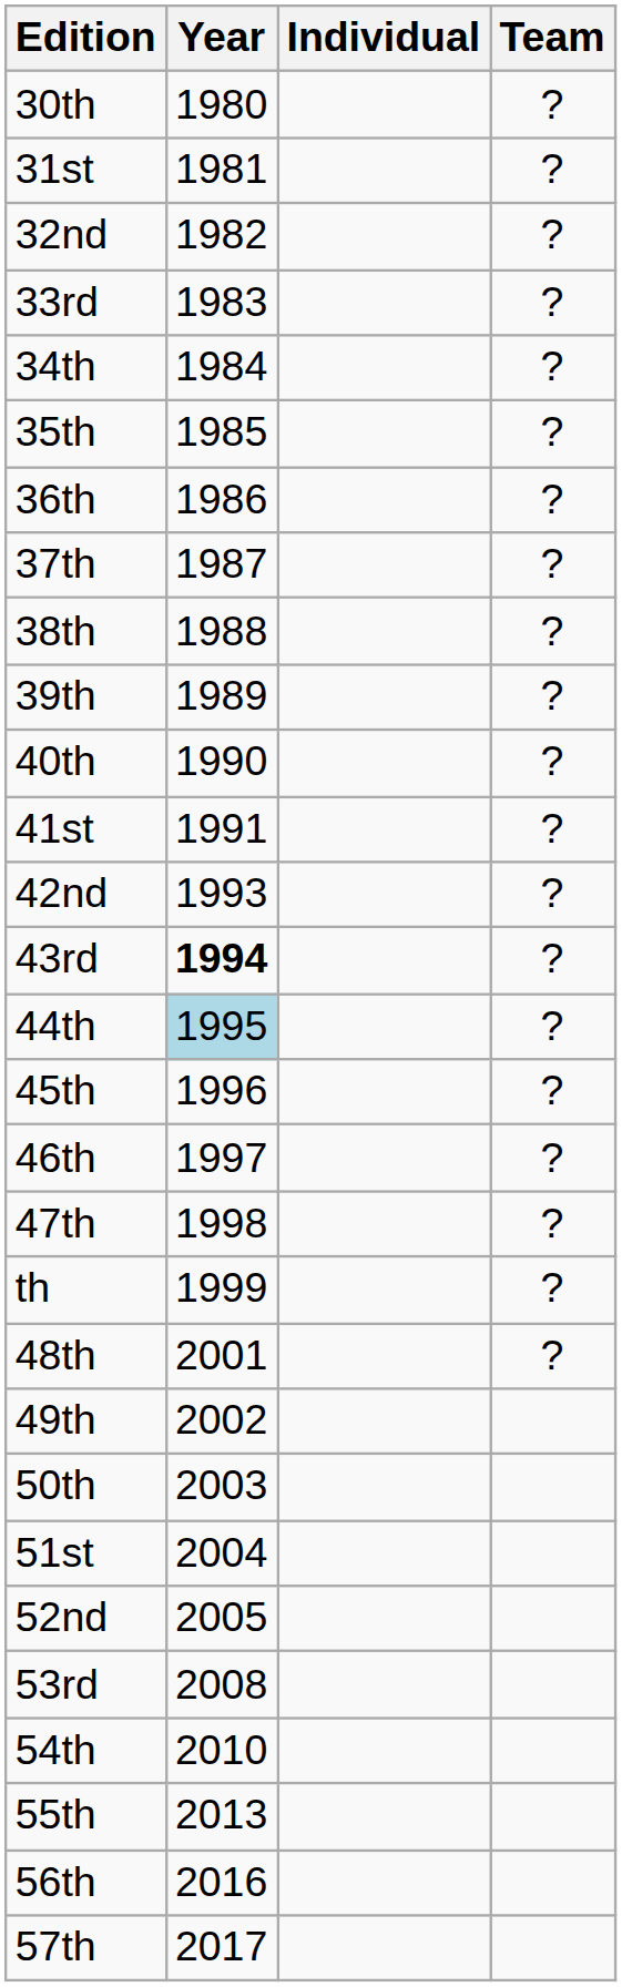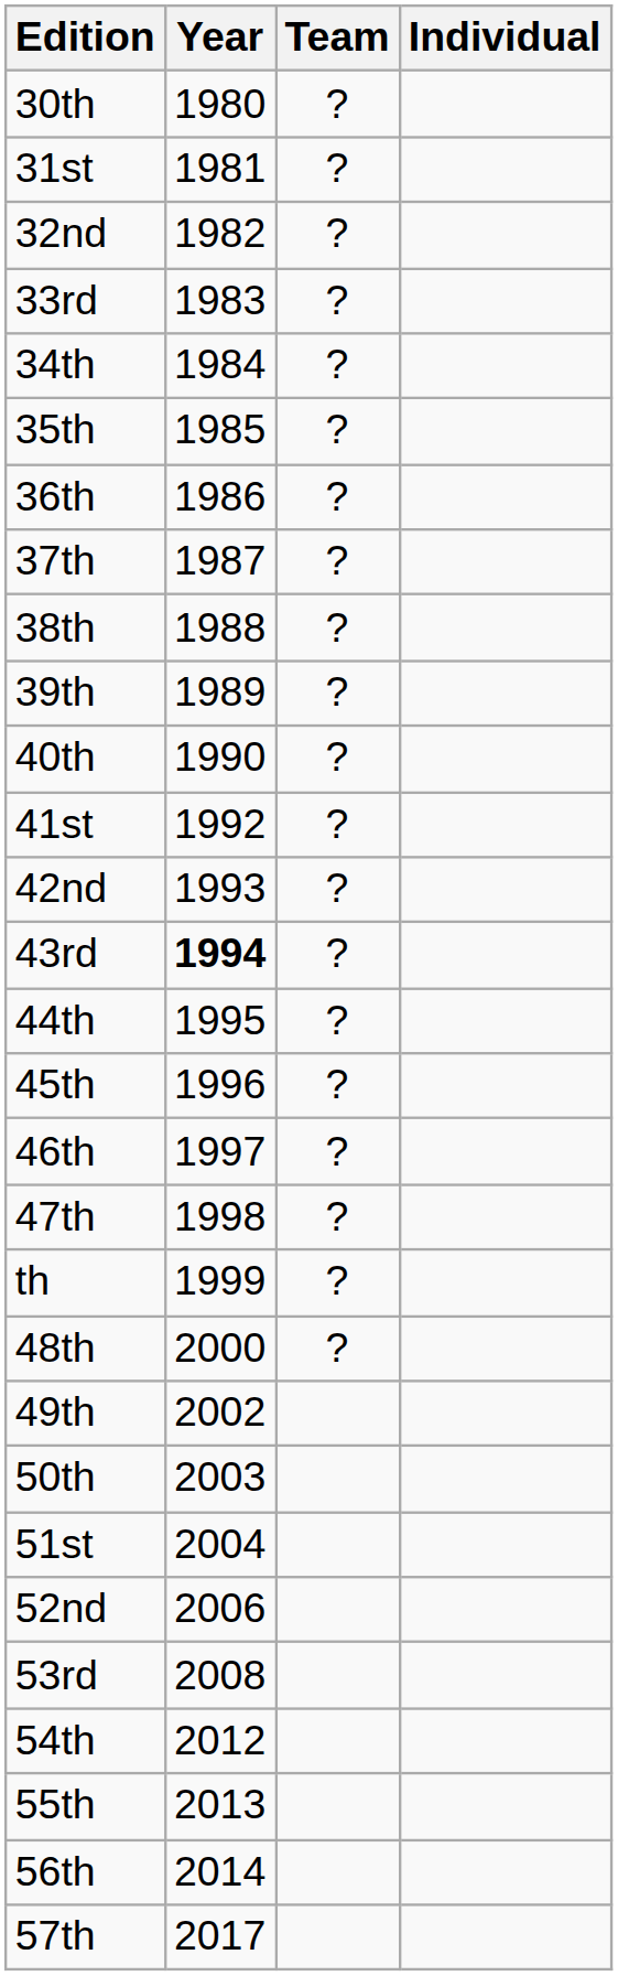columns swapped: Individual <-> Team
41st | Year: 1991 -> 1992
44th | Year: lightblue background -> no background
48th | Year: 2001 -> 2000
52nd | Year: 2005 -> 2006
54th | Year: 2010 -> 2012
56th | Year: 2016 -> 2014
